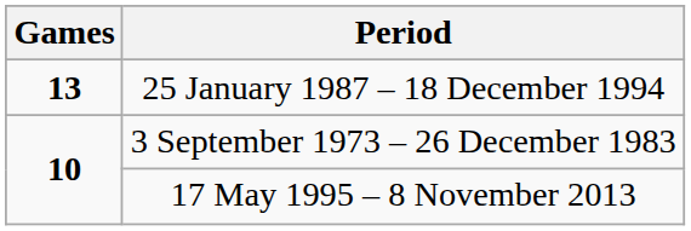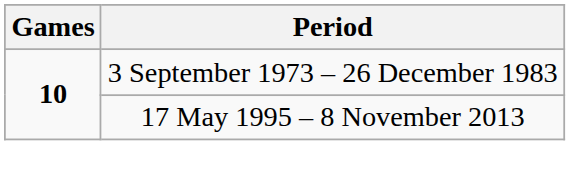- row: 13 | 25 January 1987 – 18 December 1994
